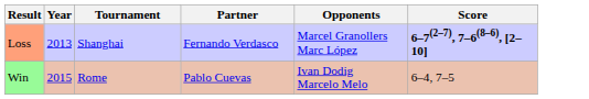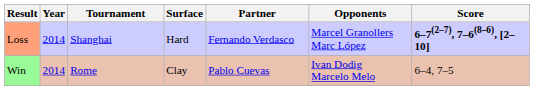+ column: Surface | Hard | Clay
Loss | Year: 2013 -> 2014
Win | Year: 2015 -> 2014
